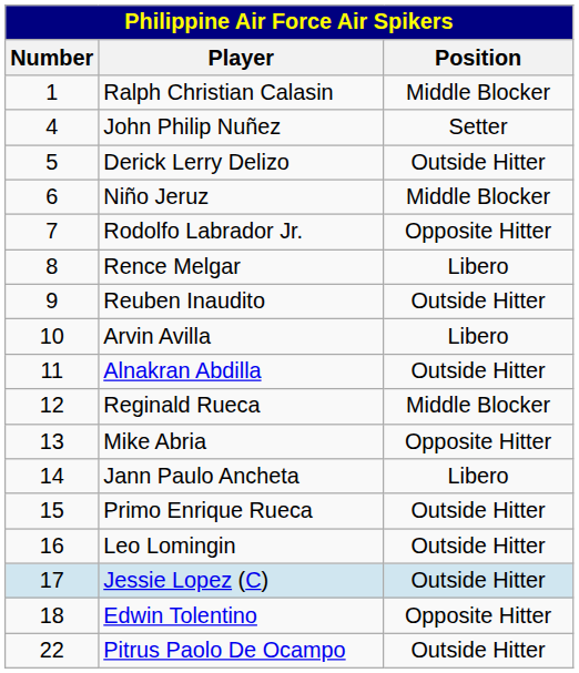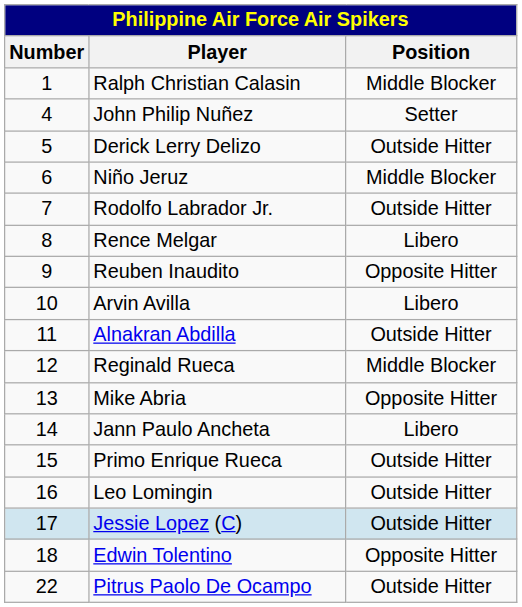Rodolfo Labrador Jr. | Position: Opposite Hitter -> Outside Hitter
Reuben Inaudito | Position: Outside Hitter -> Opposite Hitter
